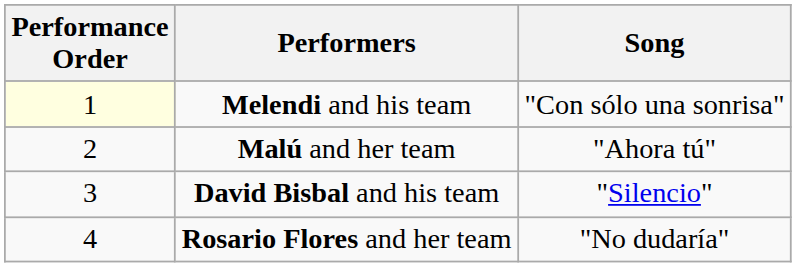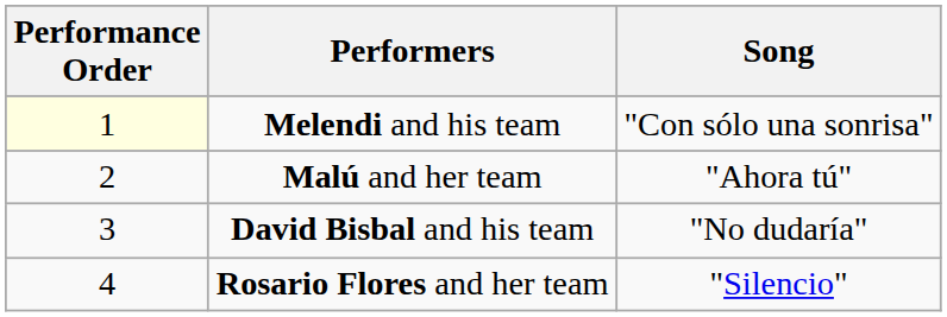David Bisbal and his team | Song: "Silencio" -> "No dudaría"
Rosario Flores and her team | Song: "No dudaría" -> "Silencio"
